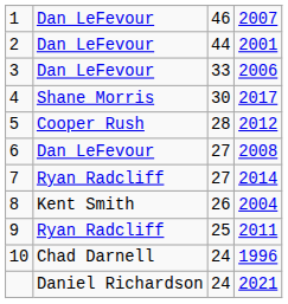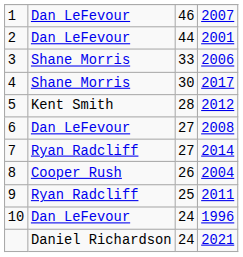3 | column 2: Dan LeFevour -> Shane Morris
5 | column 2: Cooper Rush -> Kent Smith
8 | column 2: Kent Smith -> Cooper Rush
10 | column 2: Chad Darnell -> Dan LeFevour
